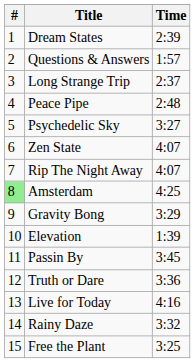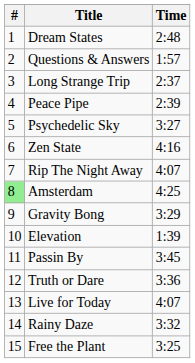Dream States | Time: 2:39 -> 2:48
Peace Pipe | Time: 2:48 -> 2:39
Zen State | Time: 4:07 -> 4:16
Live for Today | Time: 4:16 -> 4:07
